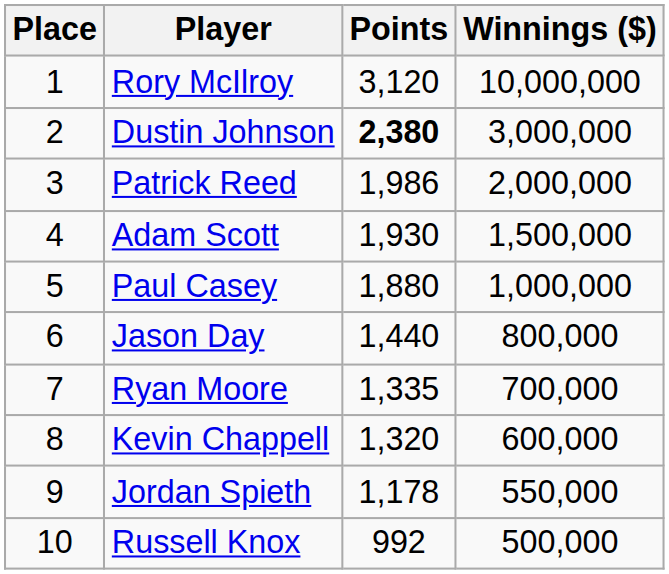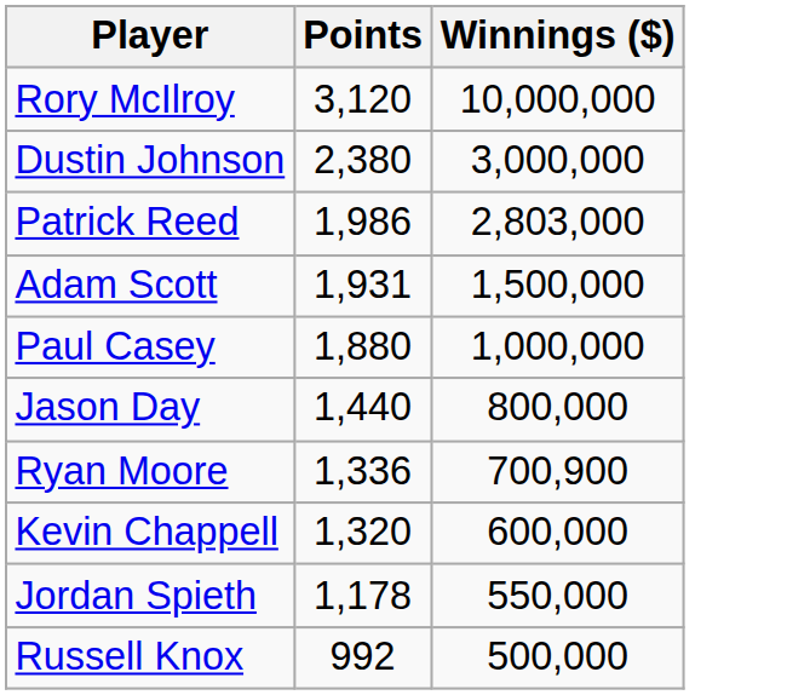- column: Place | 1 | 2 | 3 | 4 | 5 | 6 | 7 | 8 | 9 | 10
Dustin Johnson | Points: bold -> normal
Patrick Reed | Winnings ($): 2,000,000 -> 2,803,000
Adam Scott | Points: 1,930 -> 1,931
Ryan Moore | Points: 1,335 -> 1,336
Ryan Moore | Winnings ($): 700,000 -> 700,900
